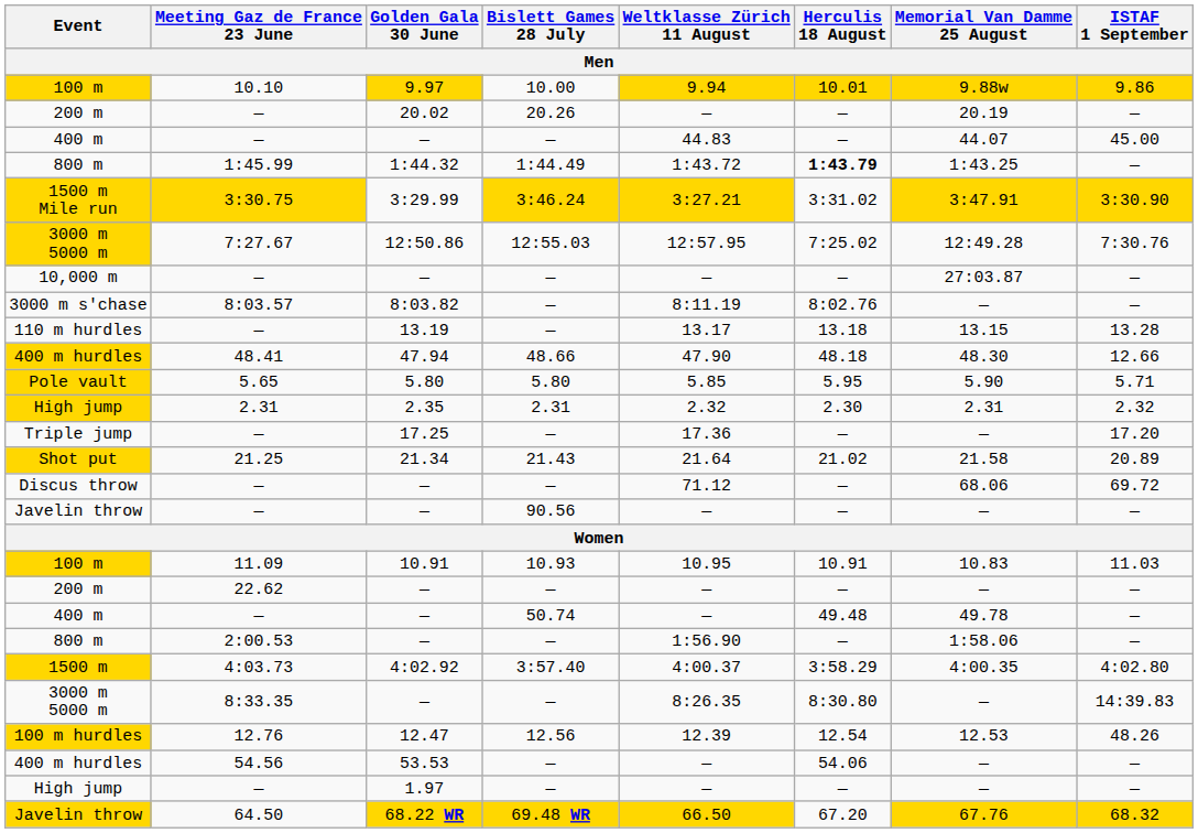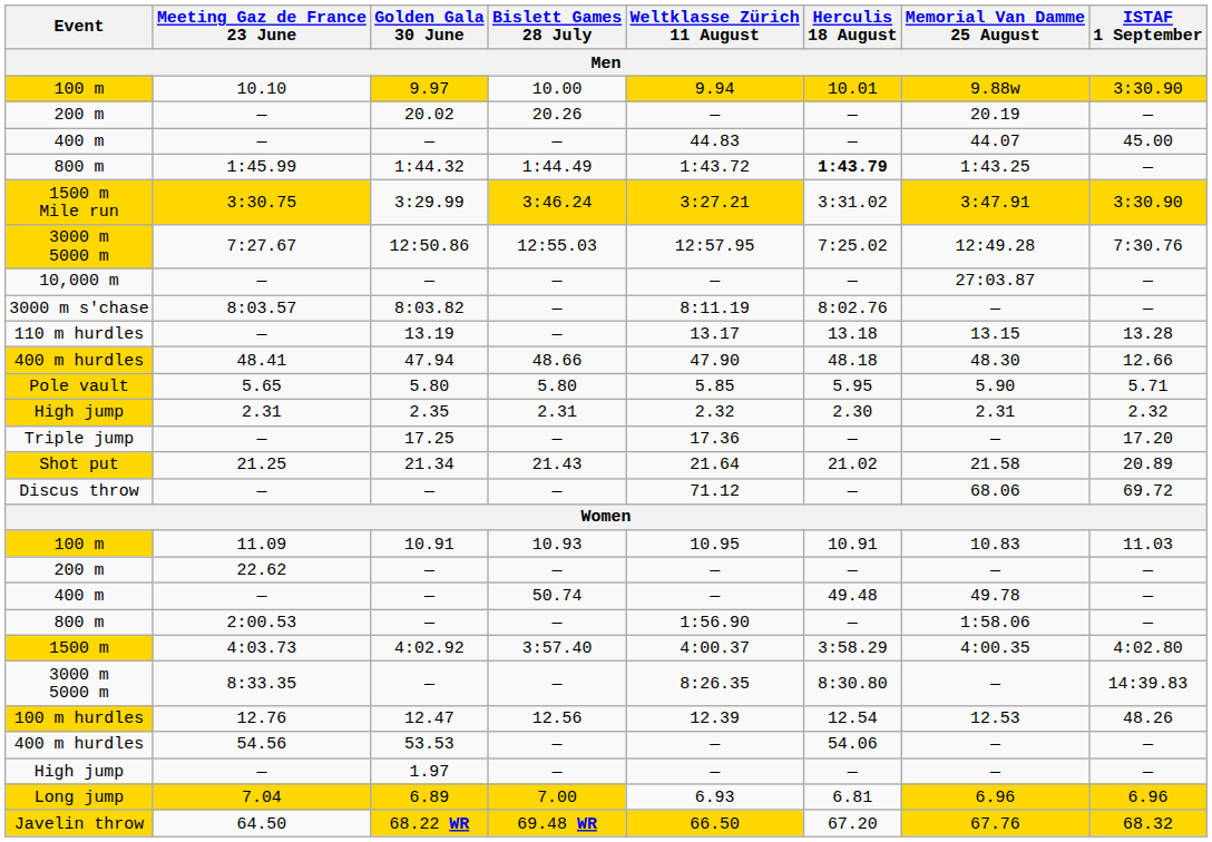9.97 | ISTAF 1 September: 9.86 -> 3:30.90
- row: Javelin throw | — | — | 90.56 | — | — | — | —
+ row: Long jump | 7.04 | 6.89 | 7.00 | 6.93 | 6.81 | 6.96 | 6.96
